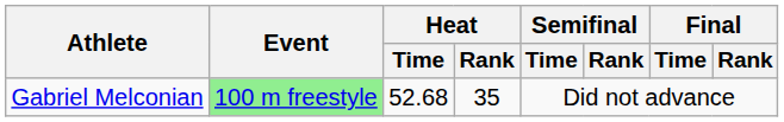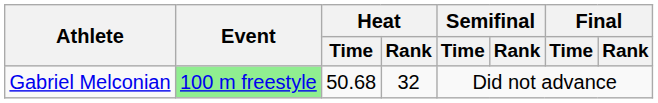Gabriel Melconian | Heat / Time: 52.68 -> 50.68
Gabriel Melconian | Heat / Rank: 35 -> 32
